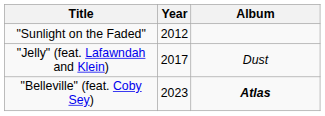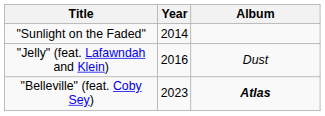"Sunlight on the Faded" | Year: 2012 -> 2014
"Jelly" (feat. Lafawndah and Klein) | Year: 2017 -> 2016
